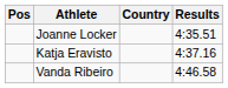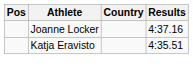Joanne Locker | Results: 4:35.51 -> 4:37.16
Katja Eravisto | Results: 4:37.16 -> 4:35.51
- row: Vanda Ribeiro | 4:46.58
